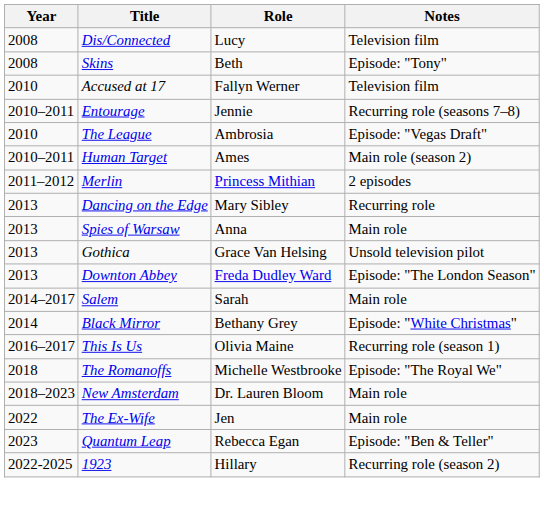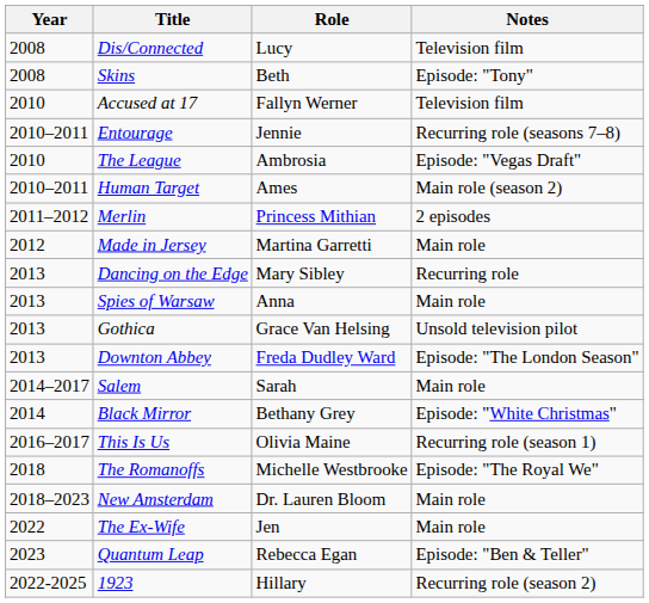+ row: 2012 | Made in Jersey | Martina Garretti | Main role
